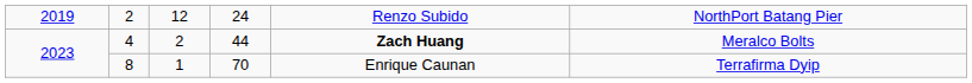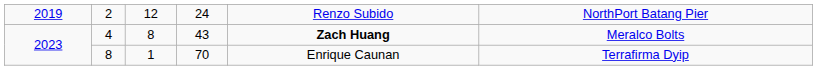4 | column 3: 2 -> 8
4 | column 4: 44 -> 43
